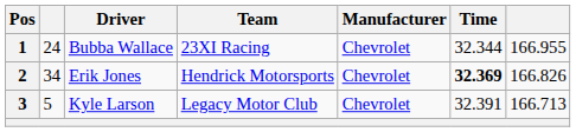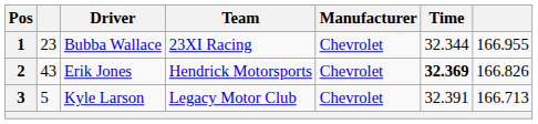1 | column 2: 24 -> 23
2 | column 2: 34 -> 43
